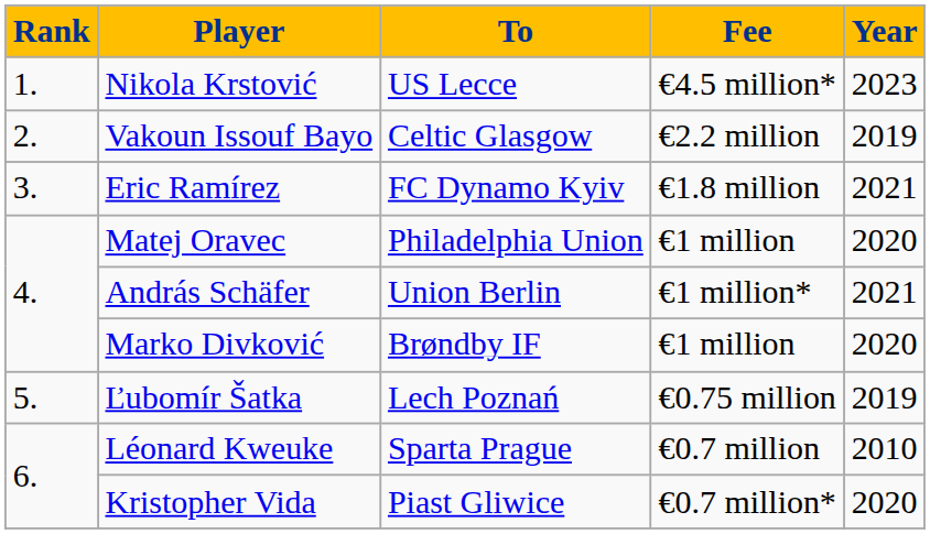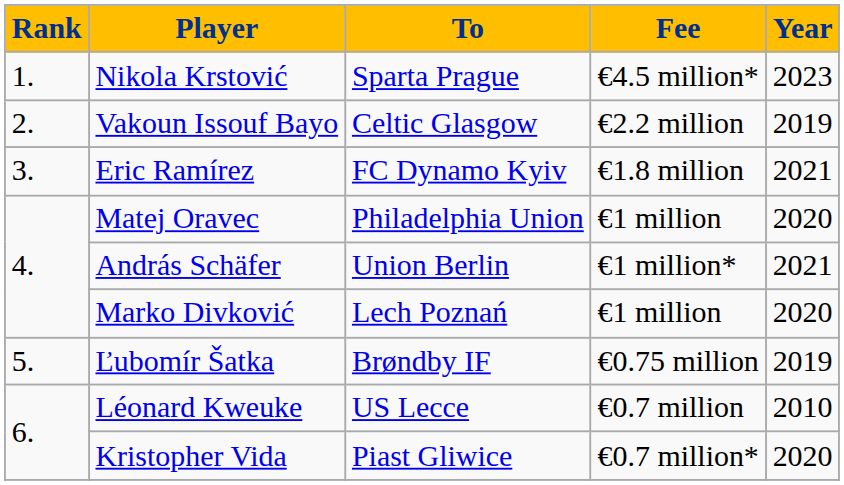Nikola Krstović | To: US Lecce -> Sparta Prague
Marko Divković | To: Brøndby IF -> Lech Poznań
Ľubomír Šatka | To: Lech Poznań -> Brøndby IF
Léonard Kweuke | To: Sparta Prague -> US Lecce
